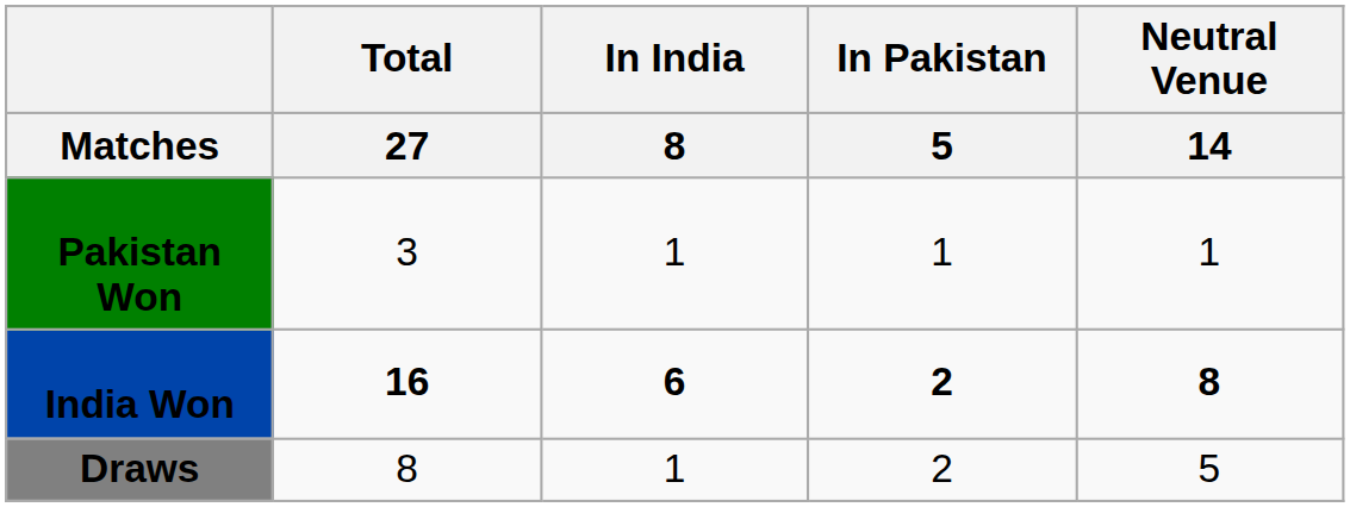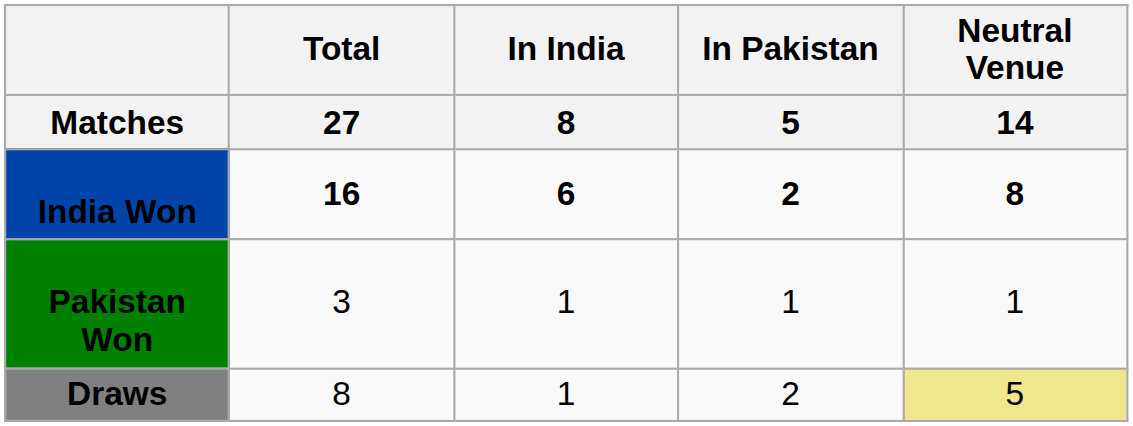rows swapped: India Won <-> Pakistan Won
Draws | Neutral Venue / 14: no background -> khaki background
